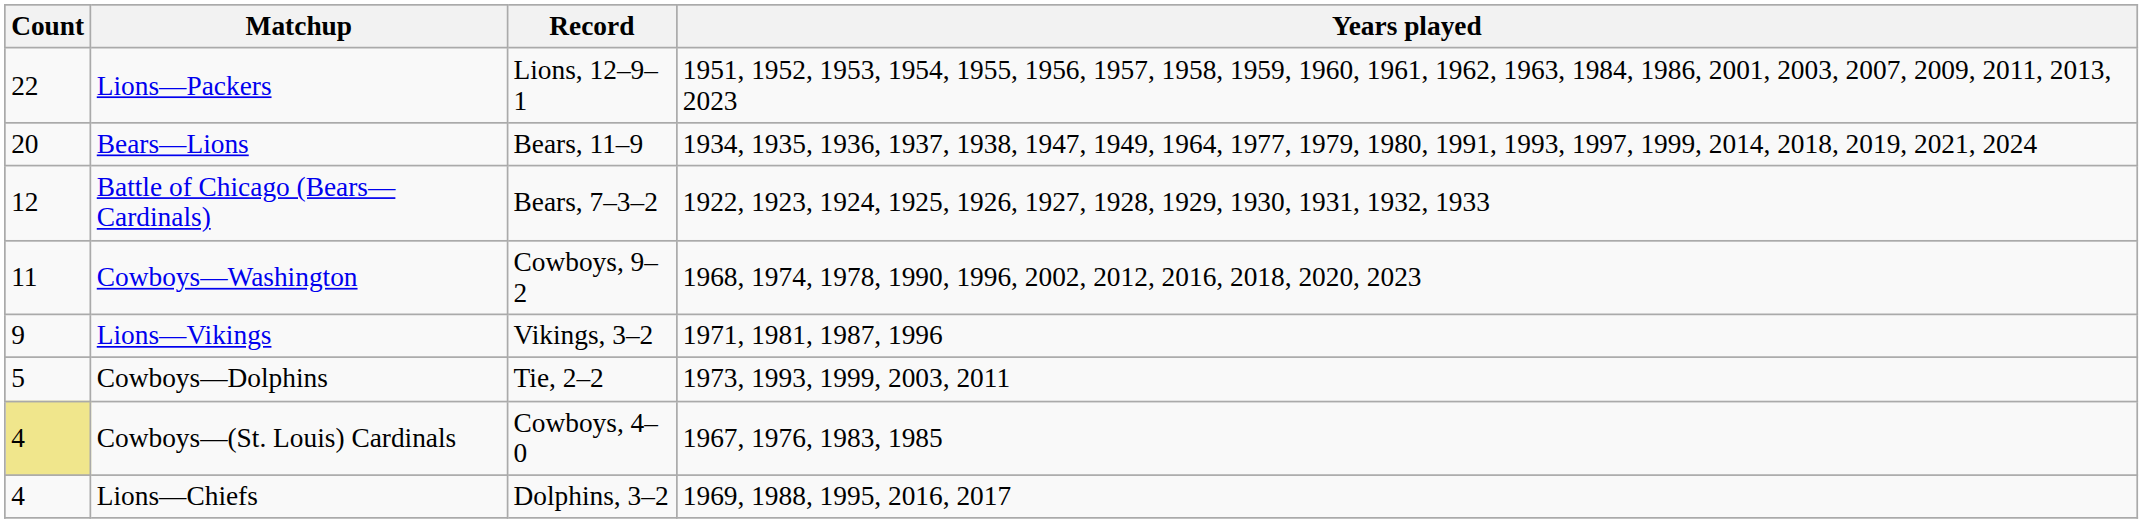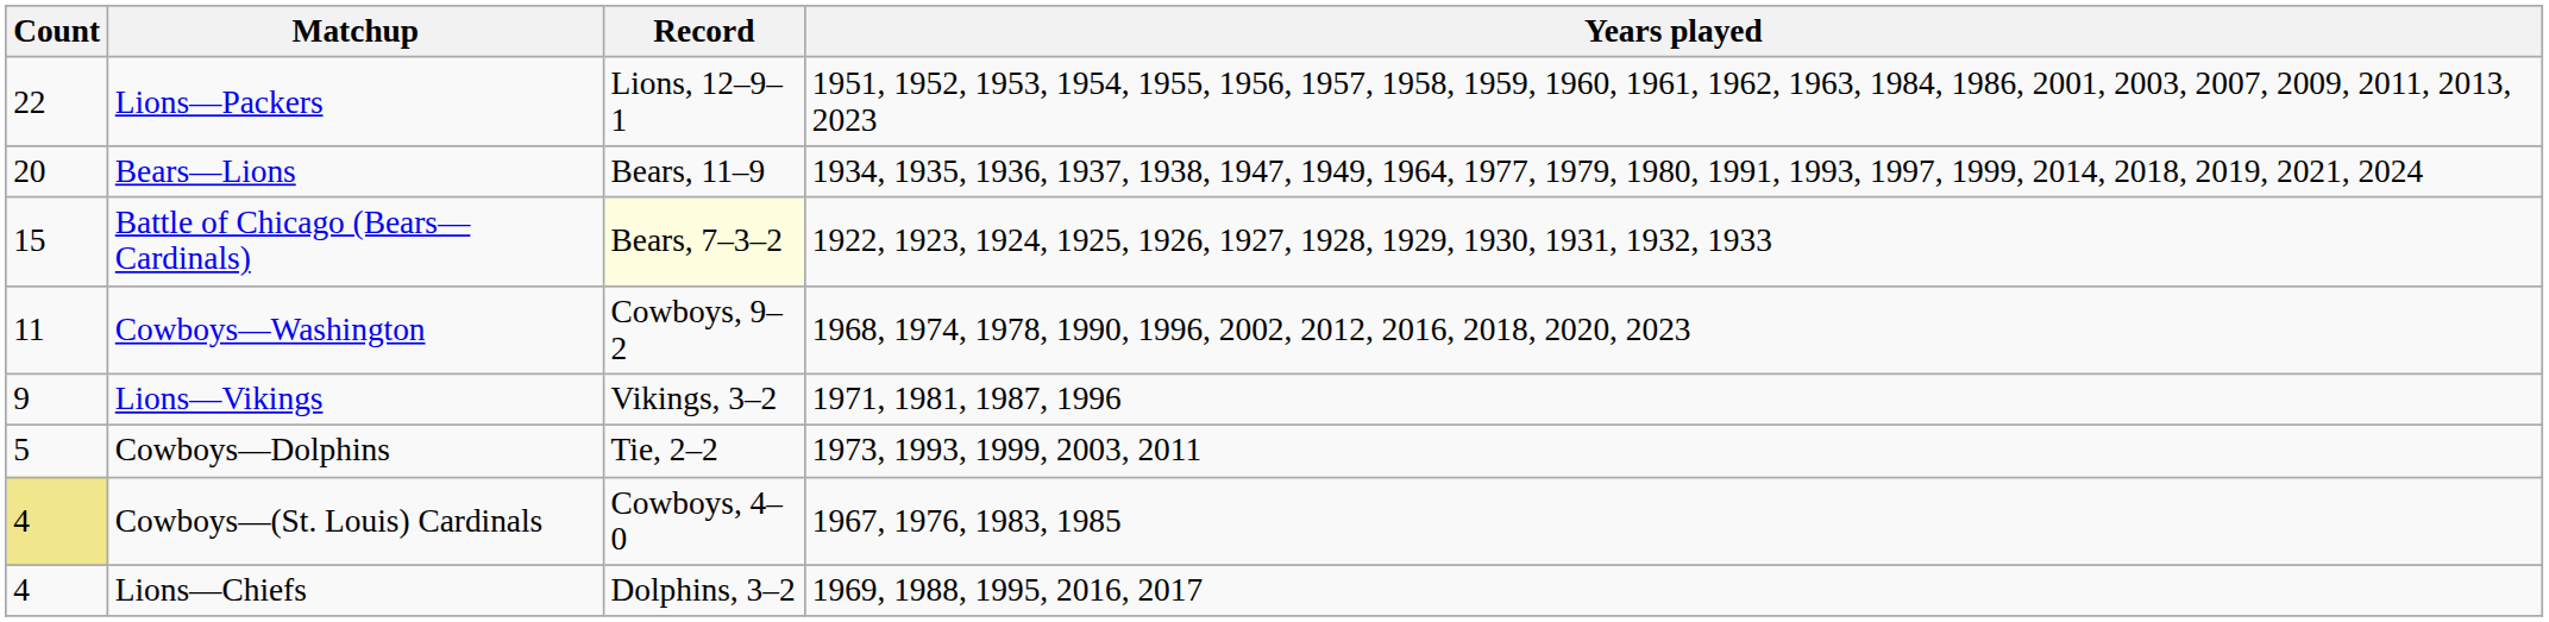Battle of Chicago (Bears—Cardinals) | Count: 12 -> 15
Battle of Chicago (Bears—Cardinals) | Record: no background -> lightyellow background
